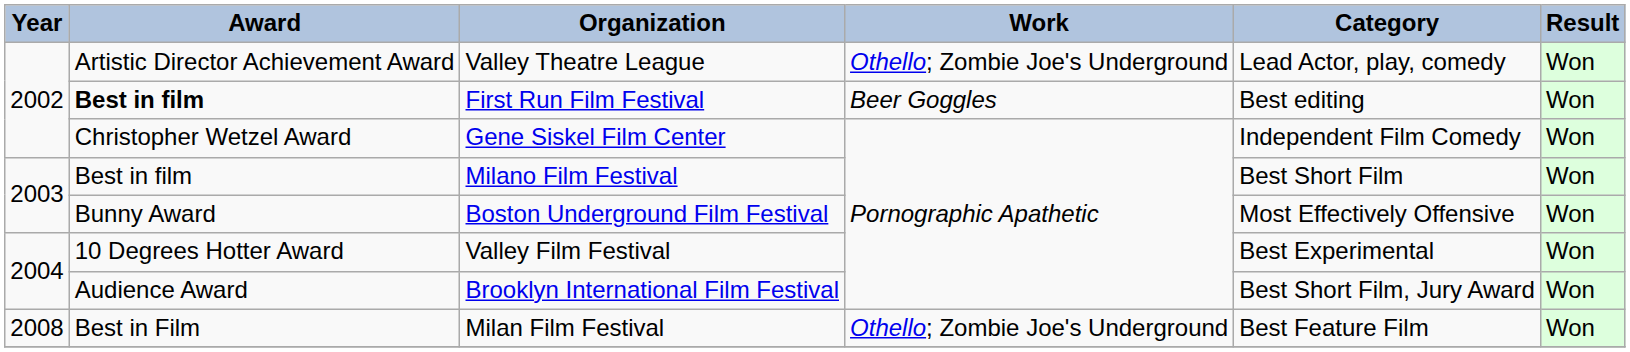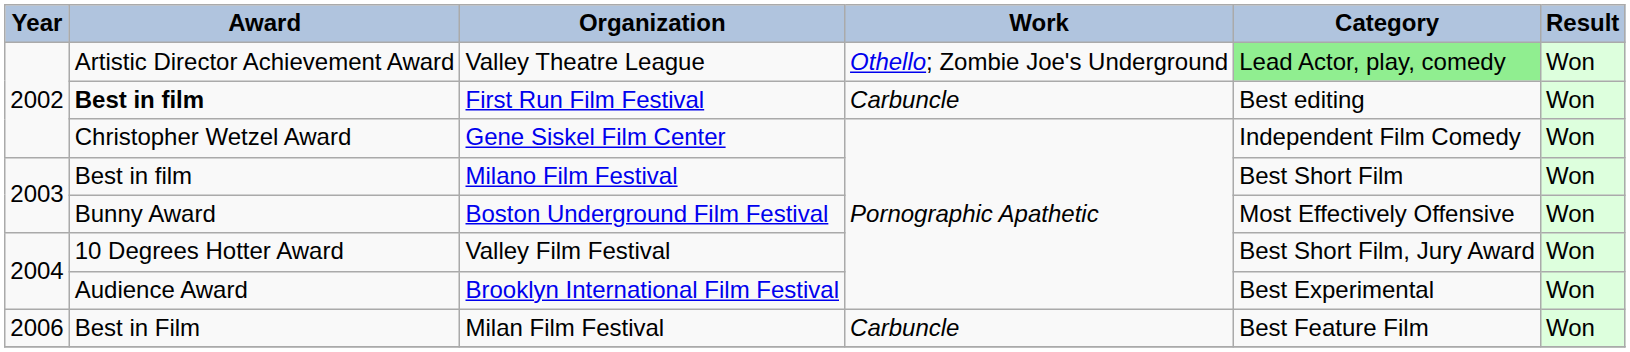Valley Theatre League | Category: no background -> lightgreen background
First Run Film Festival | Work: Beer Goggles -> Carbuncle
Valley Film Festival | Category: Best Experimental -> Best Short Film, Jury Award
Brooklyn International Film Festival | Category: Best Short Film, Jury Award -> Best Experimental
Milan Film Festival | Year: 2008 -> 2006
Milan Film Festival | Work: Othello; Zombie Joe's Underground -> Carbuncle
